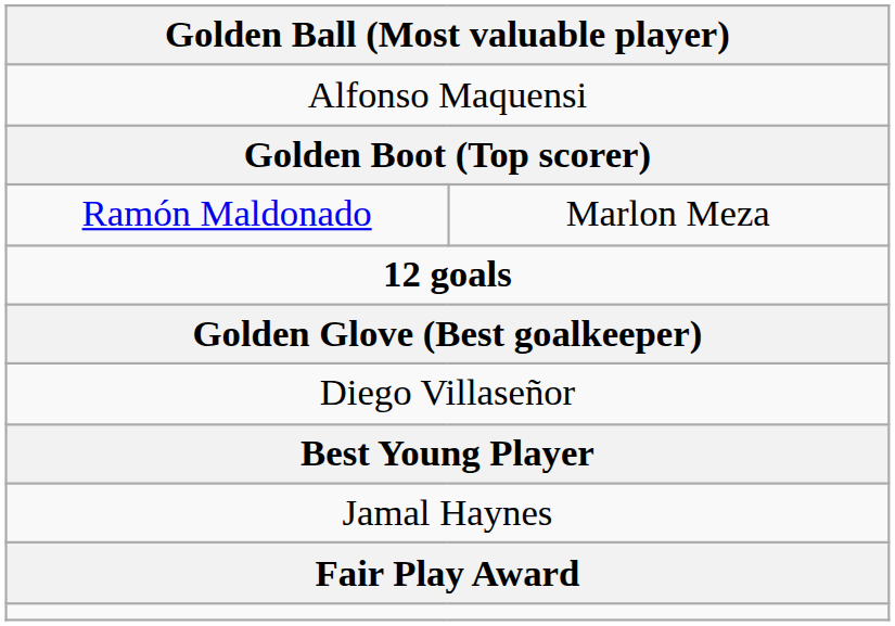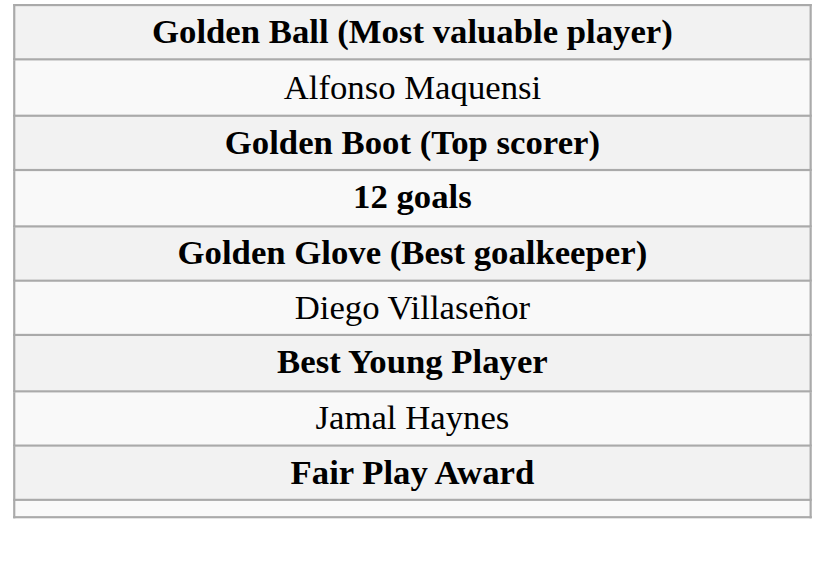- row: Ramón Maldonado | Marlon Meza
